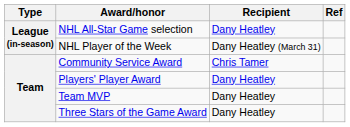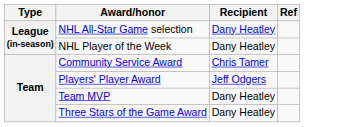NHL Player of the Week | Recipient: Dany Heatley (March 31) -> Dany Heatley
Players' Player Award | Recipient: Dany Heatley -> Jeff Odgers
